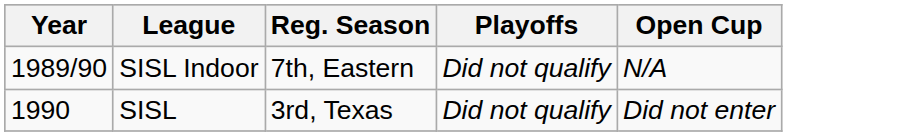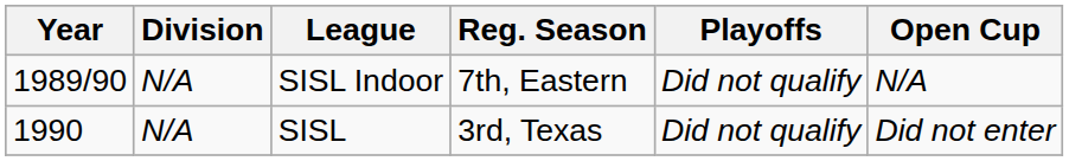+ column: Division | N/A | N/A
